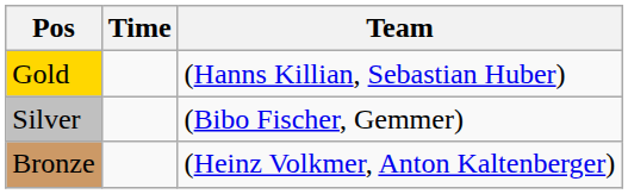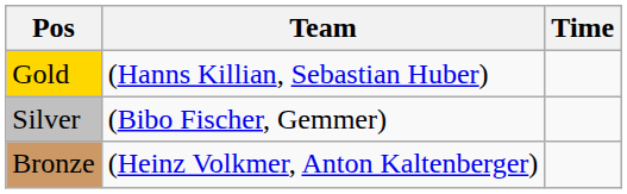columns swapped: Team <-> Time
